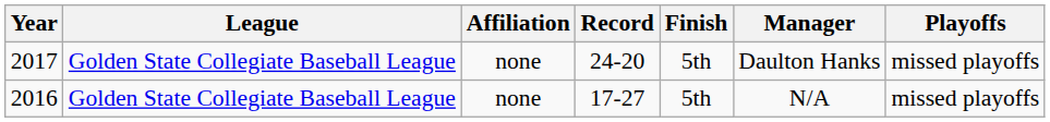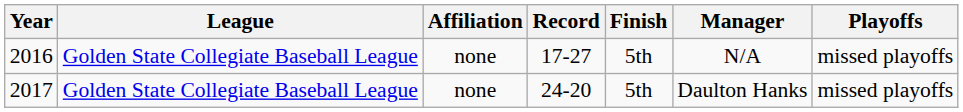rows swapped: 2016 <-> 2017
